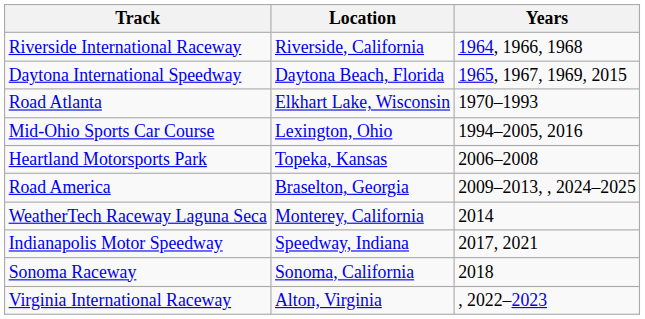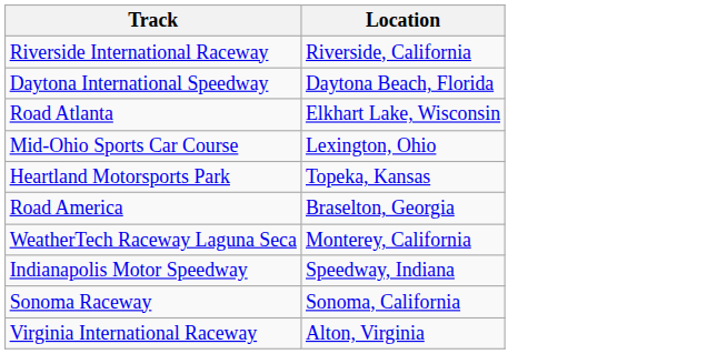- column: Years | 1964, 1966, 1968 | 1965, 1967, 1969, 2015 | 1970–1993 | 1994–2005, 2016 | 2006–2008 | 2009–2013, , 2024–2025 | 2014 | 2017, 2021 | 2018 | , 2022–2023
